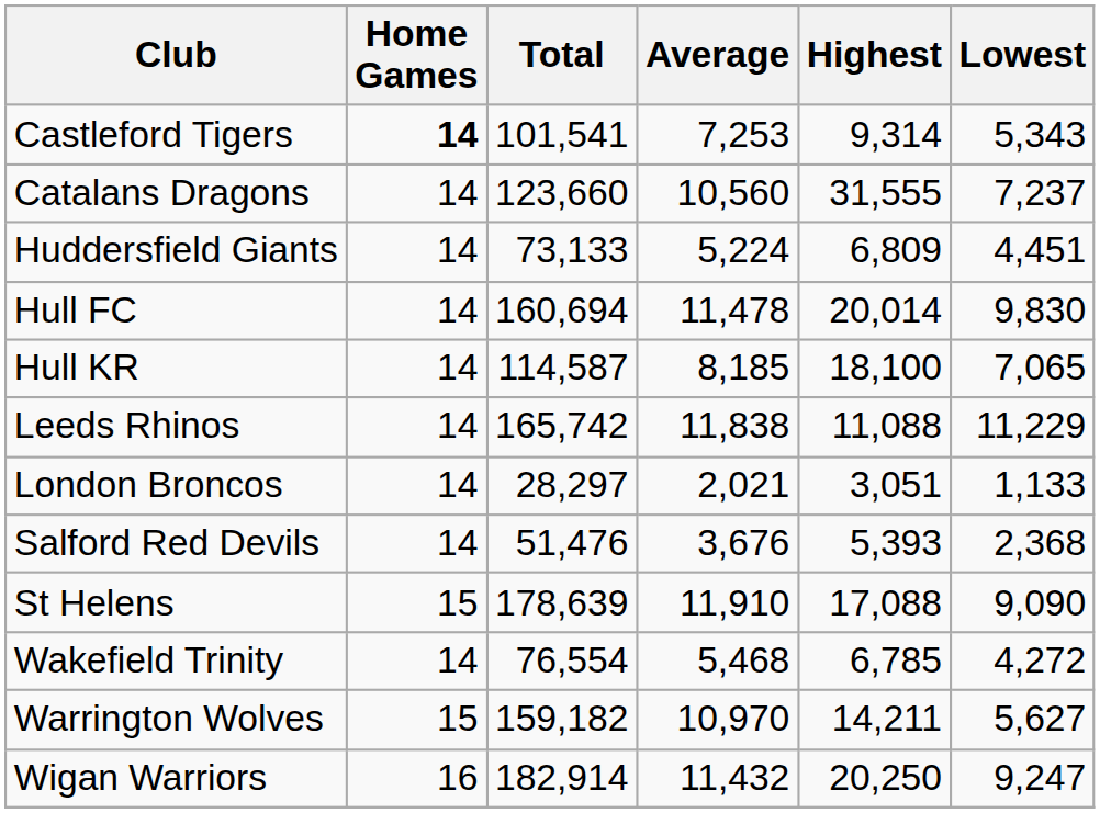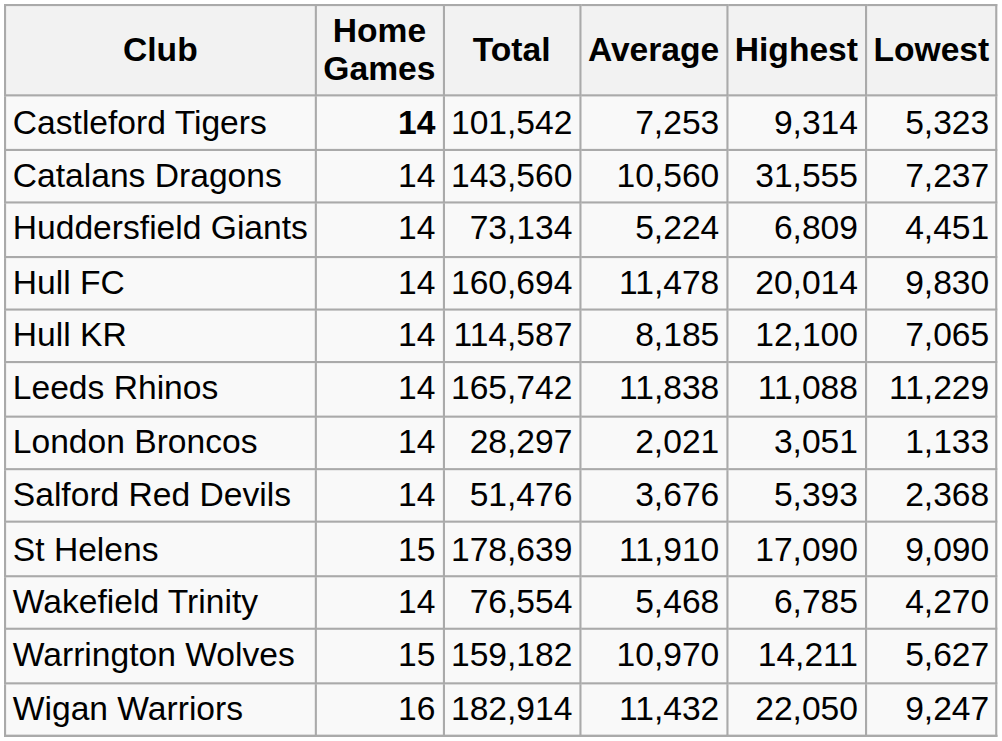Castleford Tigers | Total: 101,541 -> 101,542
Castleford Tigers | Lowest: 5,343 -> 5,323
Catalans Dragons | Total: 123,660 -> 143,560
Huddersfield Giants | Total: 73,133 -> 73,134
Hull KR | Highest: 18,100 -> 12,100
St Helens | Highest: 17,088 -> 17,090
Wakefield Trinity | Lowest: 4,272 -> 4,270
Wigan Warriors | Highest: 20,250 -> 22,050
